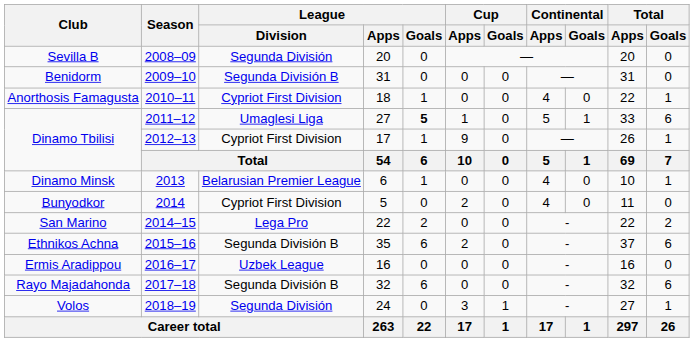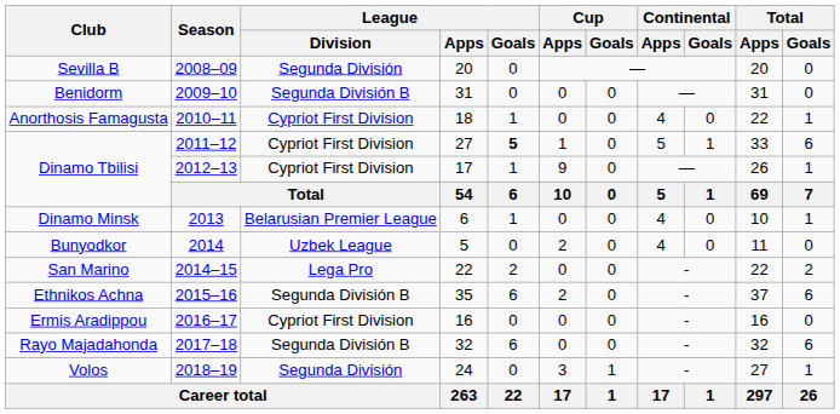Dinamo Tbilisi / 2011–12 | League / Division: Umaglesi Liga -> Cypriot First Division
Bunyodkor | League / Division: Cypriot First Division -> Uzbek League
Ermis Aradippou | League / Division: Uzbek League -> Cypriot First Division
